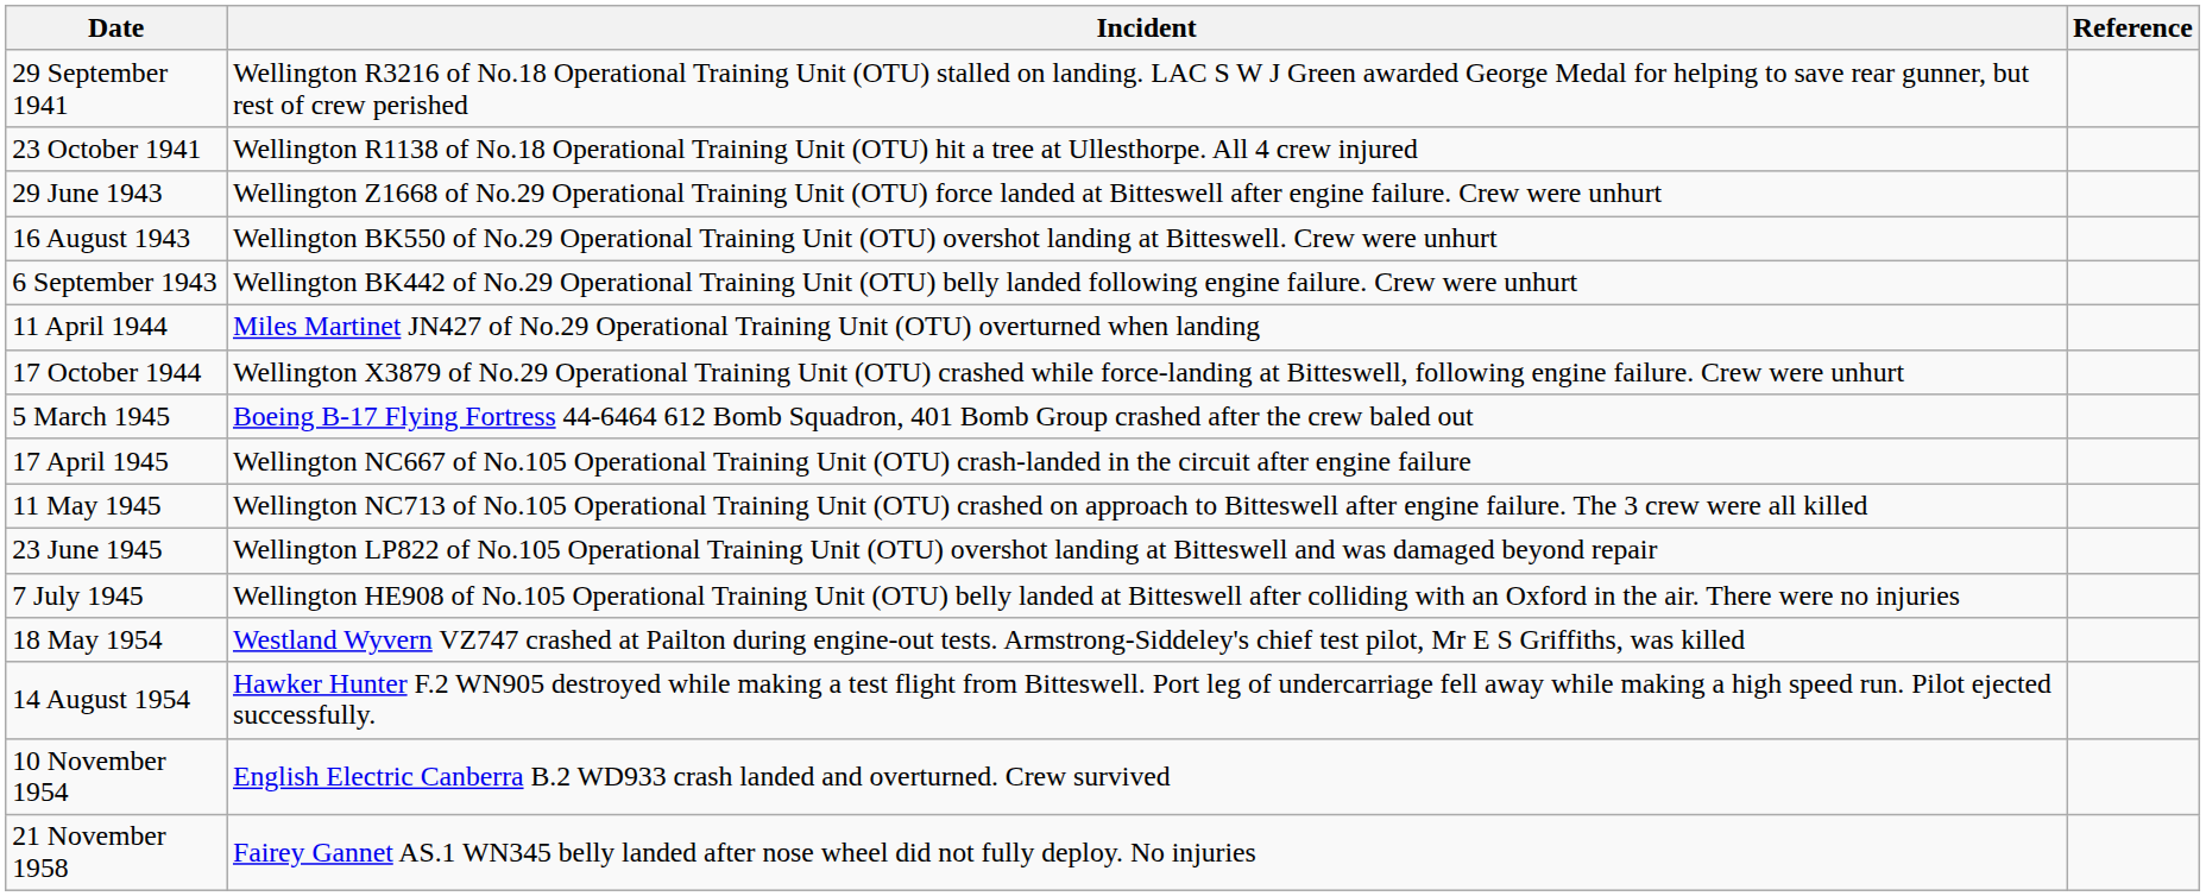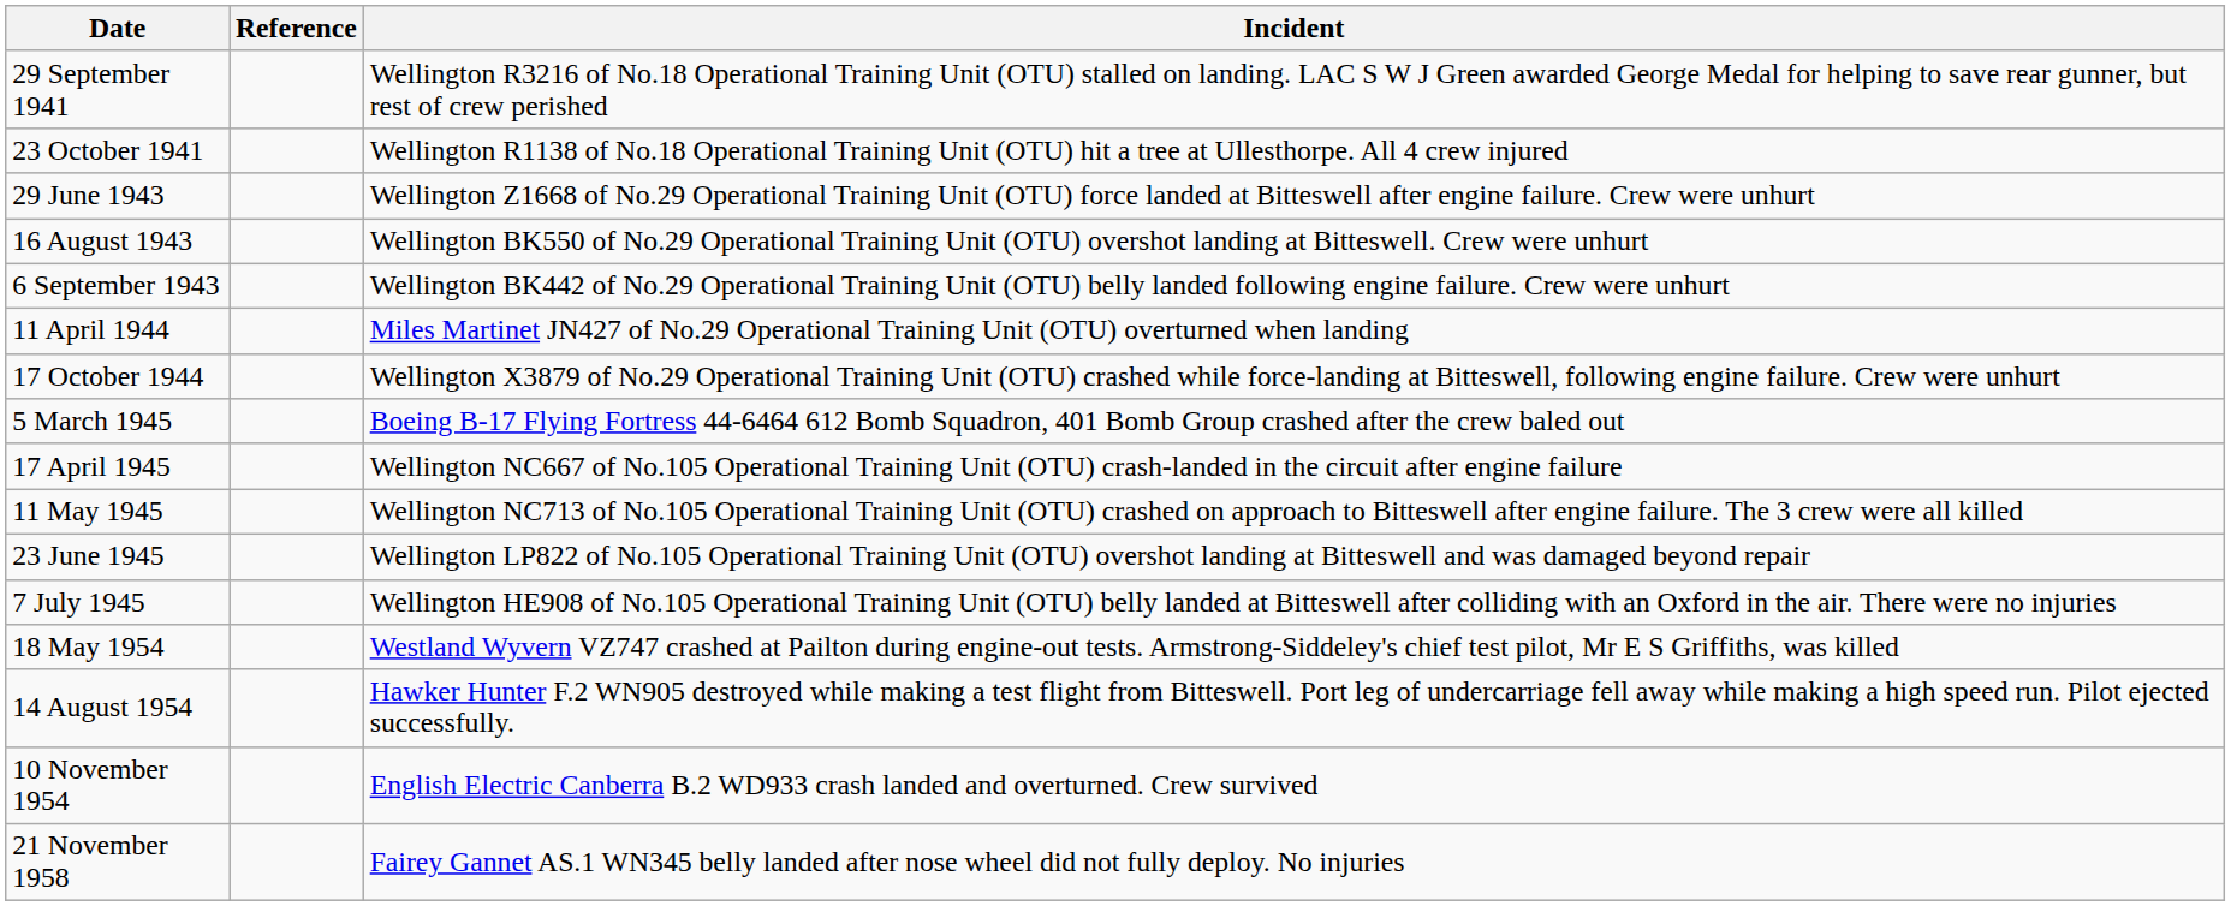columns swapped: Incident <-> Reference
